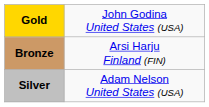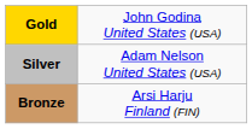rows swapped: Silver <-> Bronze
